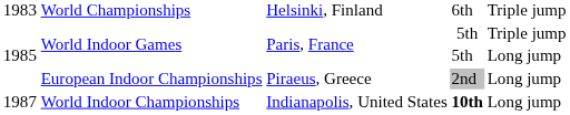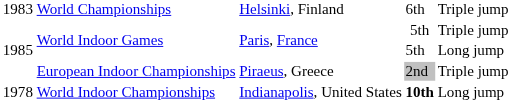European Indoor Championships | column 5: Long jump -> Triple jump
World Indoor Championships | column 1: 1987 -> 1978
